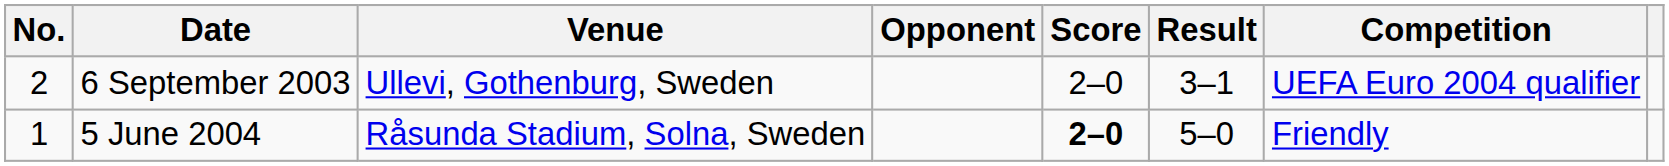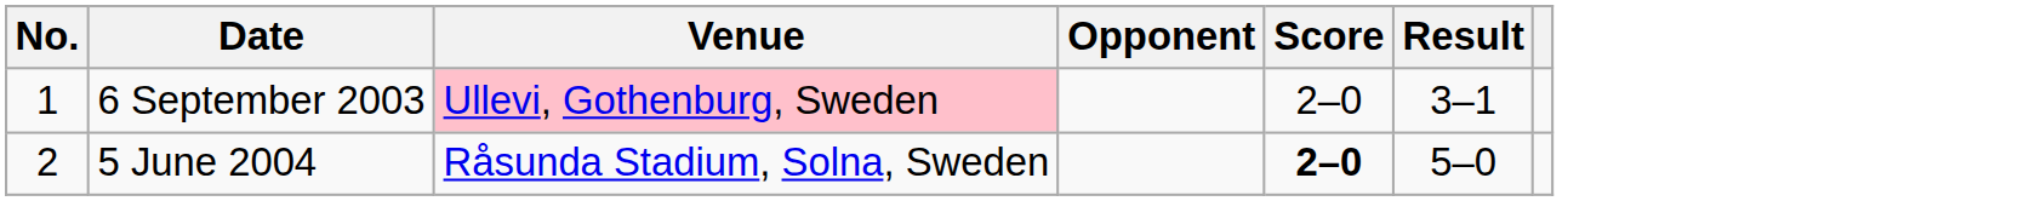- column: Competition | UEFA Euro 2004 qualifier | Friendly
6 September 2003 | No.: 2 -> 1
6 September 2003 | Venue: no background -> pink background
5 June 2004 | No.: 1 -> 2
